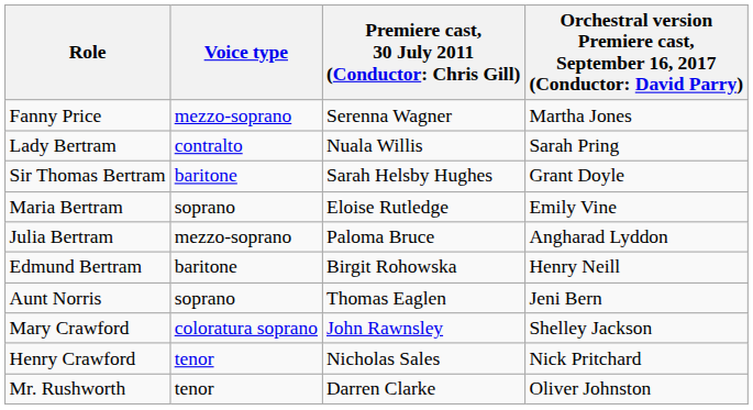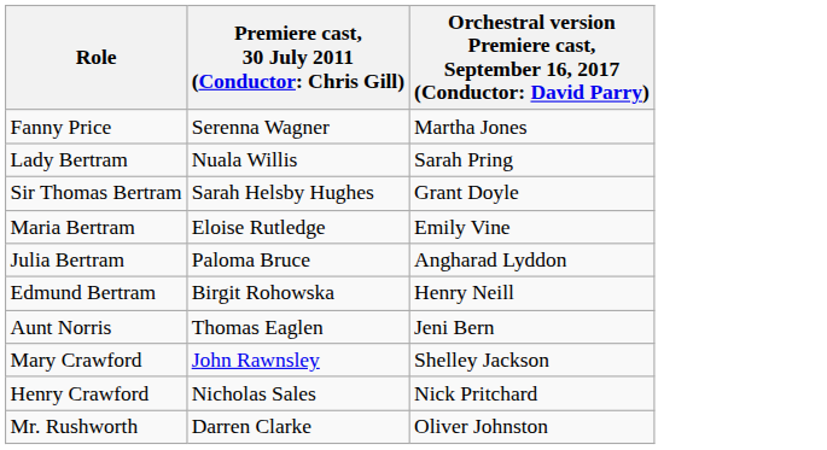- column: Voice type | mezzo-soprano | contralto | baritone | soprano | mezzo-soprano | baritone | soprano | coloratura soprano | tenor | tenor
